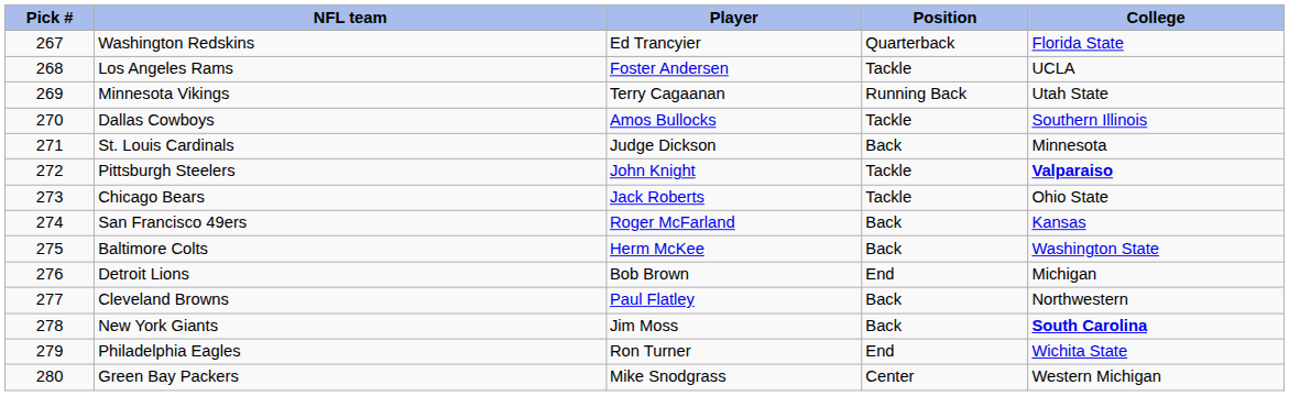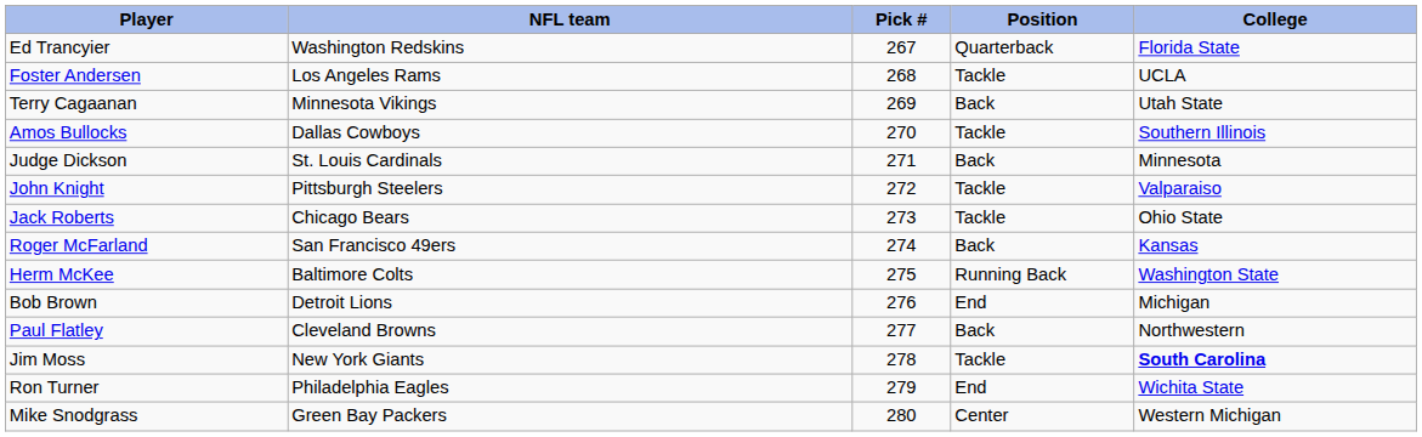columns swapped: Pick # <-> Player
Minnesota Vikings | Position: Running Back -> Back
Pittsburgh Steelers | College: bold -> normal
Baltimore Colts | Position: Back -> Running Back
New York Giants | Position: Back -> Tackle
